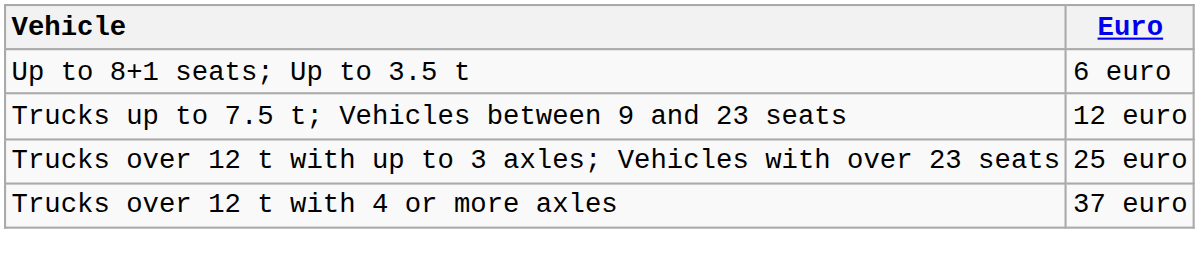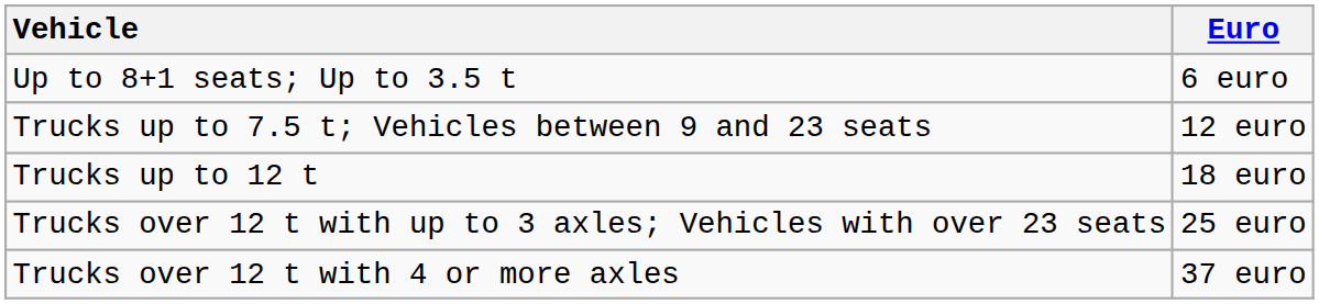+ row: Trucks up to 12 t | 18 euro
